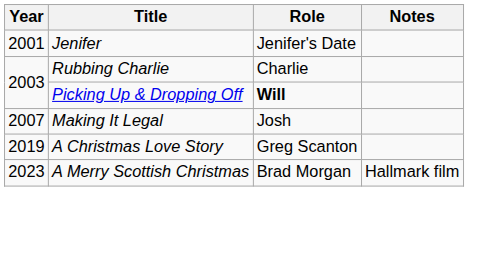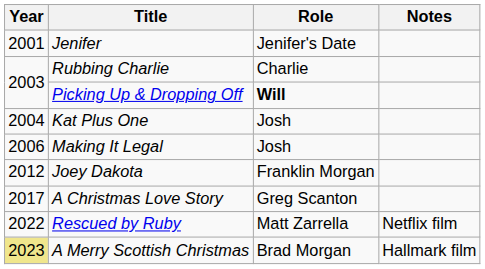+ row: 2004 | Kat Plus One | Josh
Making It Legal | Year: 2007 -> 2006
+ row: 2012 | Joey Dakota | Franklin Morgan
A Christmas Love Story | Year: 2019 -> 2017
+ row: 2022 | Rescued by Ruby | Matt Zarrella | Netflix film
A Merry Scottish Christmas | Year: no background -> khaki background
